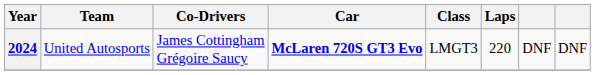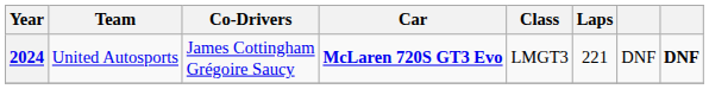2024 | Laps: 220 -> 221
2024 | column 8: normal -> bold
